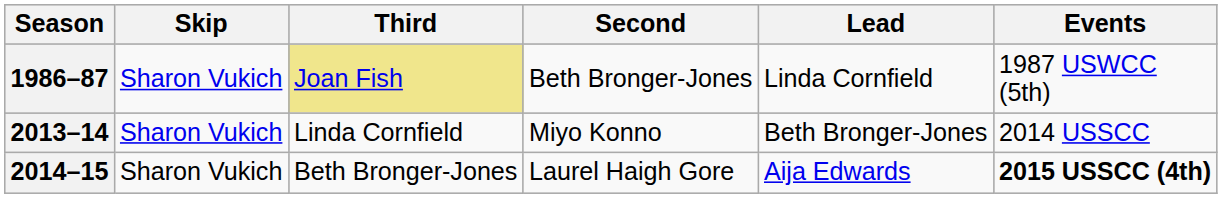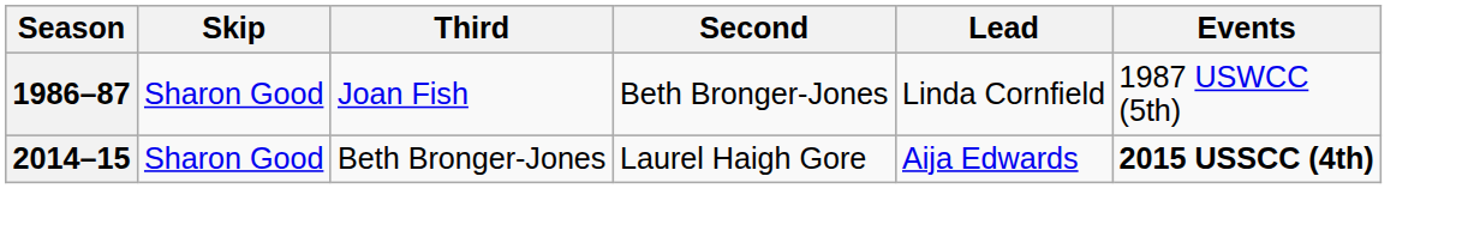1986–87 | Skip: Sharon Vukich -> Sharon Good
1986–87 | Third: khaki background -> no background
- row: 2013–14 | Sharon Vukich | Linda Cornfield | Miyo Konno | Beth Bronger-Jones | 2014 USSCC
2014–15 | Skip: Sharon Vukich -> Sharon Good
